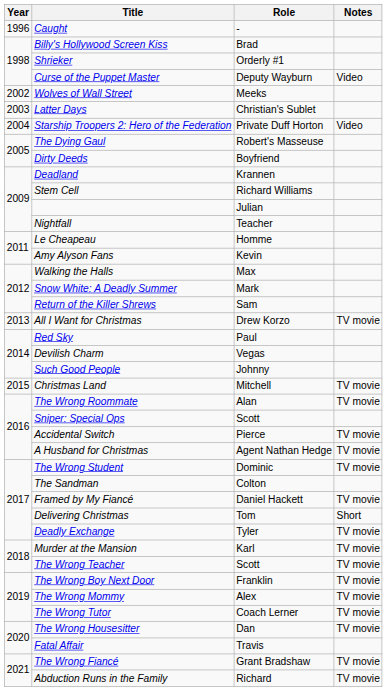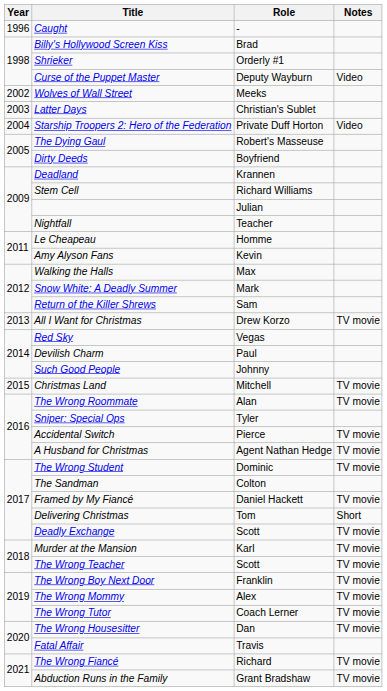Red Sky | Role: Paul -> Vegas
Devilish Charm | Role: Vegas -> Paul
Sniper: Special Ops | Role: Scott -> Tyler
Deadly Exchange | Role: Tyler -> Scott
The Wrong Fiancé | Role: Grant Bradshaw -> Richard
Abduction Runs in the Family | Role: Richard -> Grant Bradshaw
